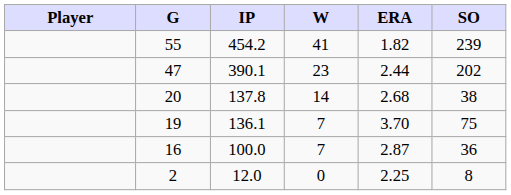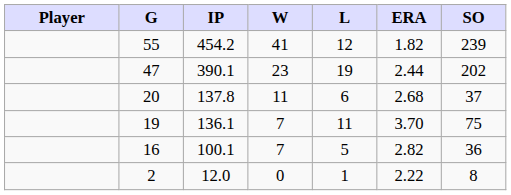+ column: L | 12 | 19 | 6 | 11 | 5 | 1
20 | W: 14 -> 11
20 | SO: 38 -> 37
16 | IP: 100.0 -> 100.1
16 | ERA: 2.87 -> 2.82
2 | ERA: 2.25 -> 2.22
